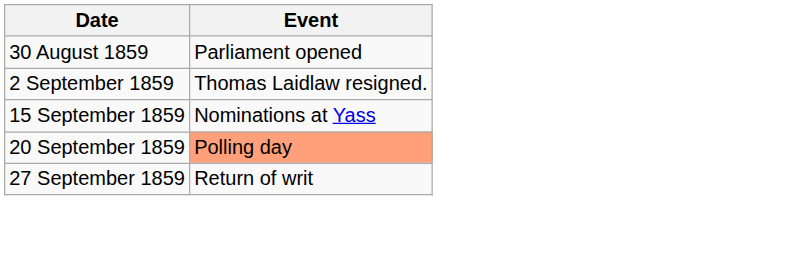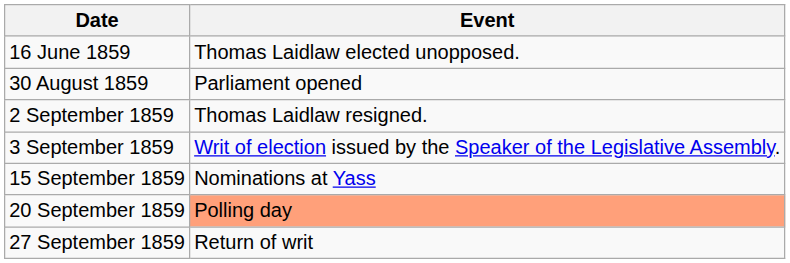+ row: 16 June 1859 | Thomas Laidlaw elected unopposed.
+ row: 3 September 1859 | Writ of election issued by the Speaker of the Legislative Assembly.
